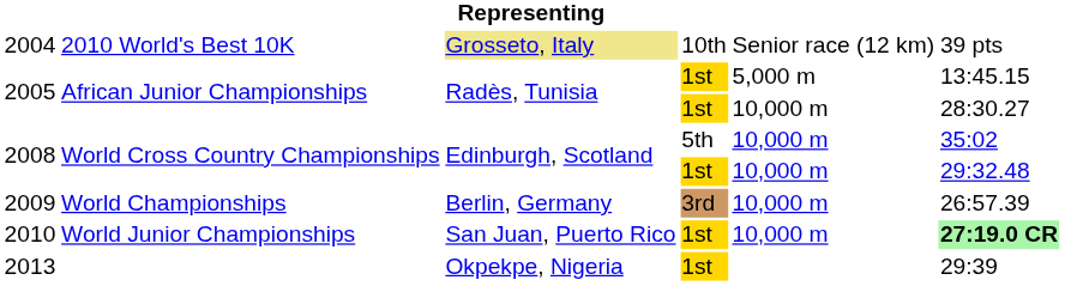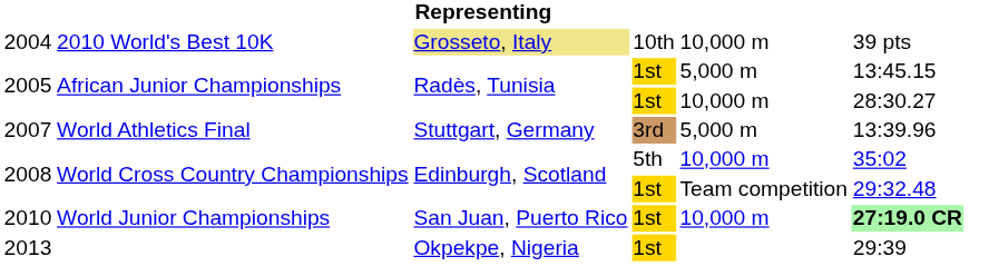2004 | column 5: Senior race (12 km) -> 10,000 m
+ row: 2007 | World Athletics Final | Stuttgart, Germany | 3rd | 5,000 m | 13:39.96
2008 / 1st | column 5: 10,000 m -> Team competition
- row: 2009 | World Championships | Berlin, Germany | 3rd | 10,000 m | 26:57.39
